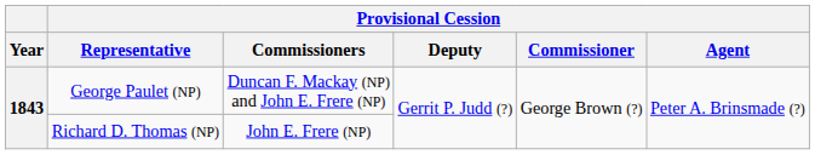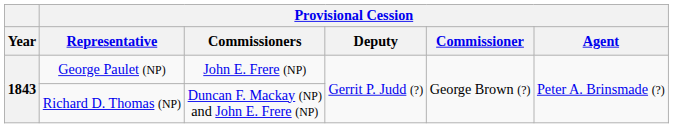George Paulet (NP) | Provisional Cession / Commissioners: Duncan F. Mackay (NP) and John E. Frere (NP) -> John E. Frere (NP)
Richard D. Thomas (NP) | Provisional Cession / Commissioners: John E. Frere (NP) -> Duncan F. Mackay (NP) and John E. Frere (NP)
